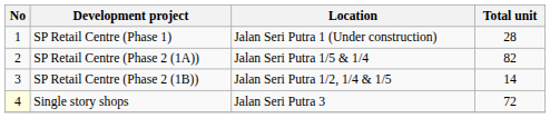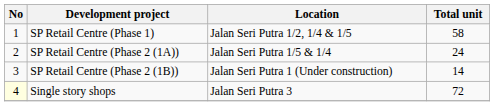SP Retail Centre (Phase 1) | Location: Jalan Seri Putra 1 (Under construction) -> Jalan Seri Putra 1/2, 1/4 & 1/5
SP Retail Centre (Phase 1) | Total unit: 28 -> 58
SP Retail Centre (Phase 2 (1A)) | Total unit: 82 -> 24
SP Retail Centre (Phase 2 (1B)) | Location: Jalan Seri Putra 1/2, 1/4 & 1/5 -> Jalan Seri Putra 1 (Under construction)
